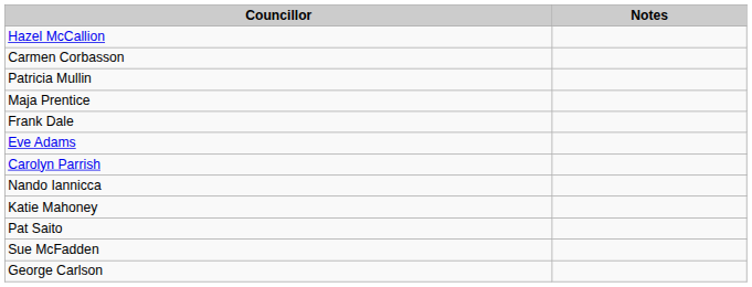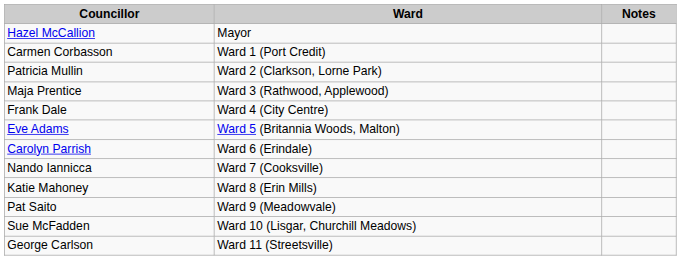+ column: Ward | Mayor | Ward 1 (Port Credit) | Ward 2 (Clarkson, Lorne Park) | Ward 3 (Rathwood, Applewood) | Ward 4 (City Centre) | Ward 5 (Britannia Woods, Malton) | Ward 6 (Erindale) | Ward 7 (Cooksville) | Ward 8 (Erin Mills) | Ward 9 (Meadowvale) | Ward 10 (Lisgar, Churchill Meadows) | Ward 11 (Streetsville)
